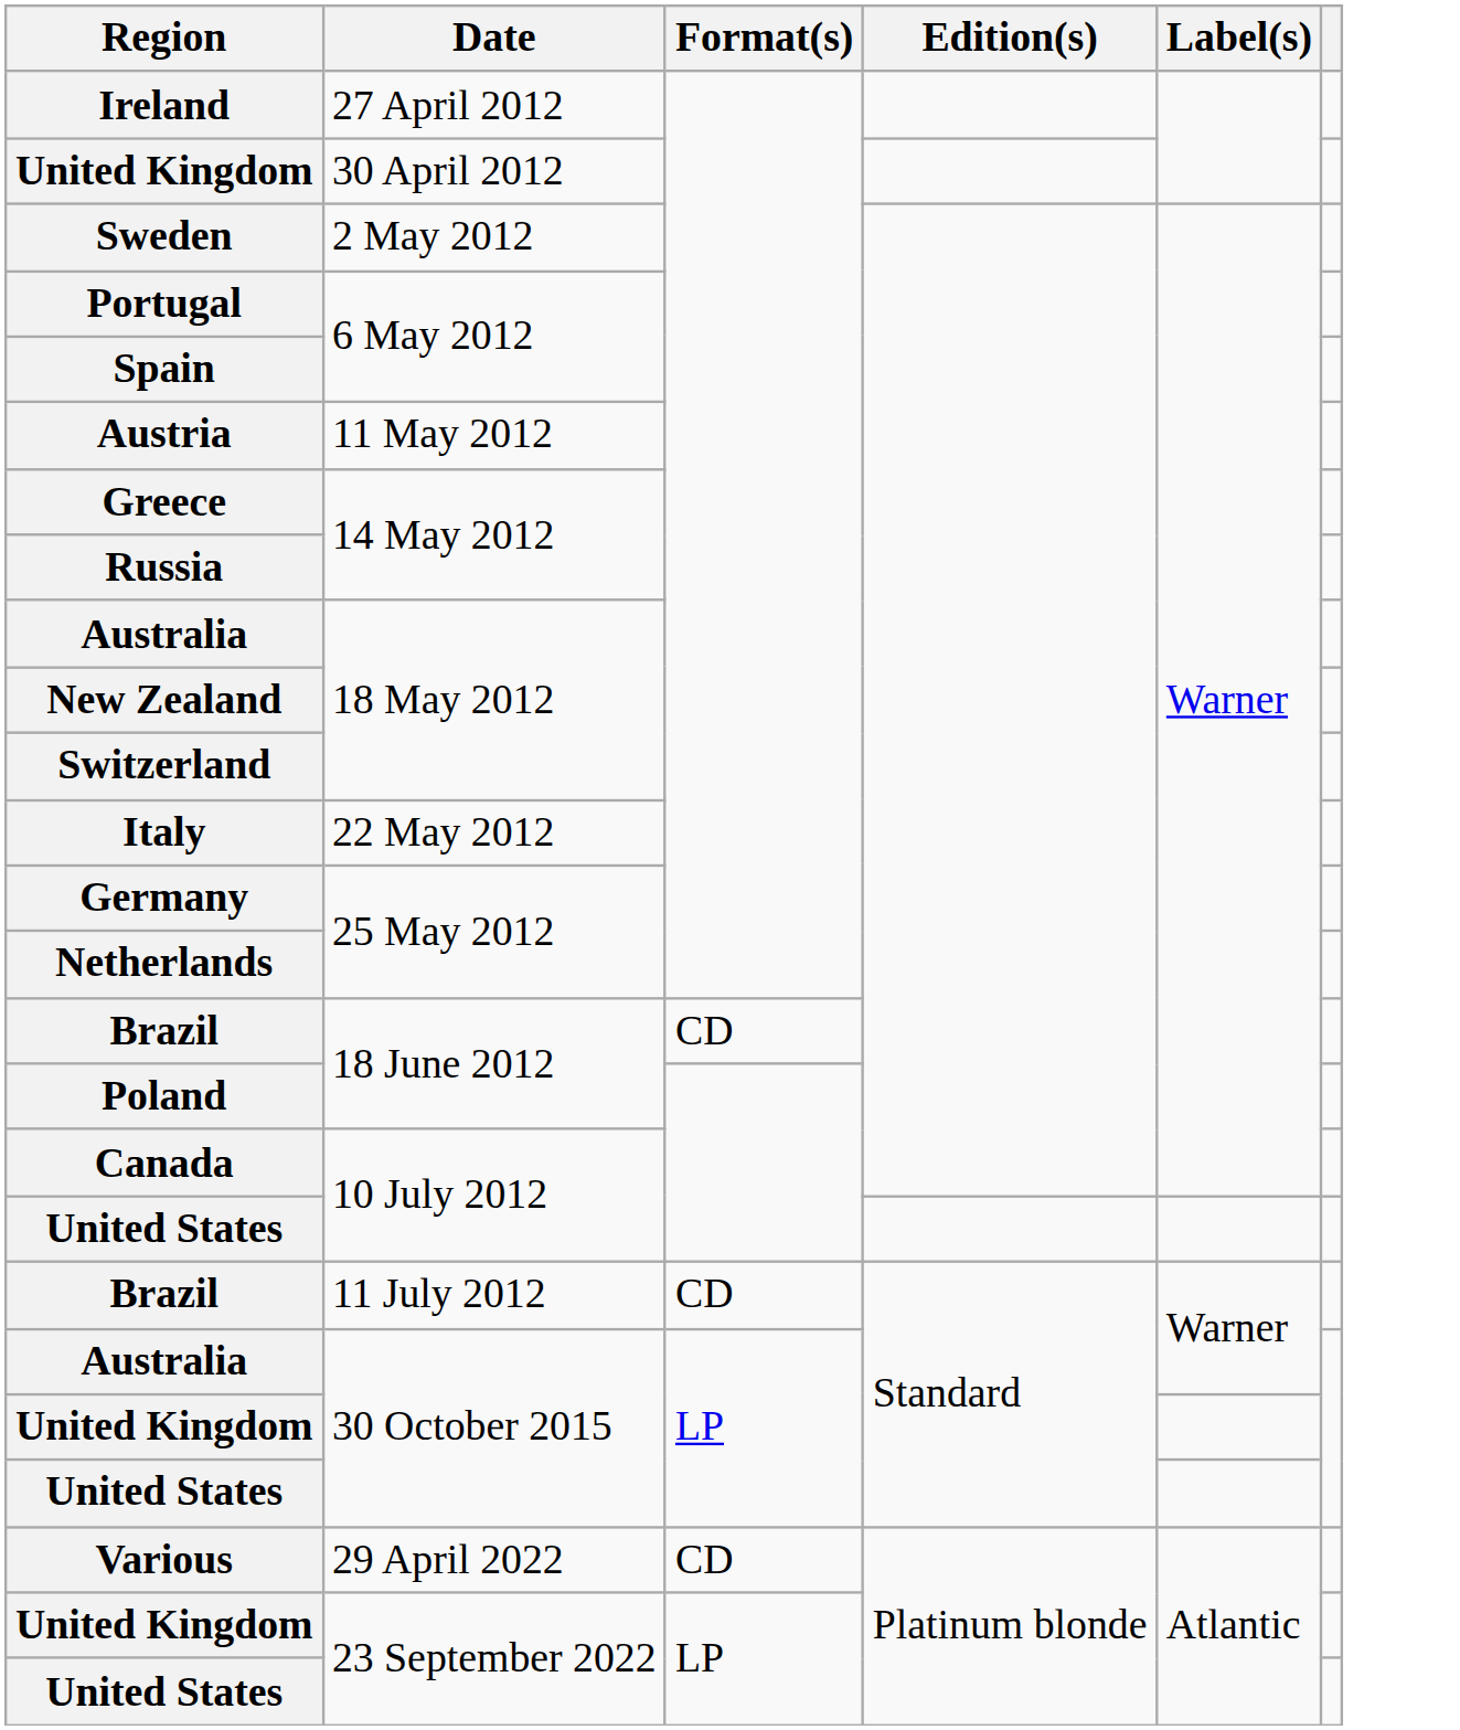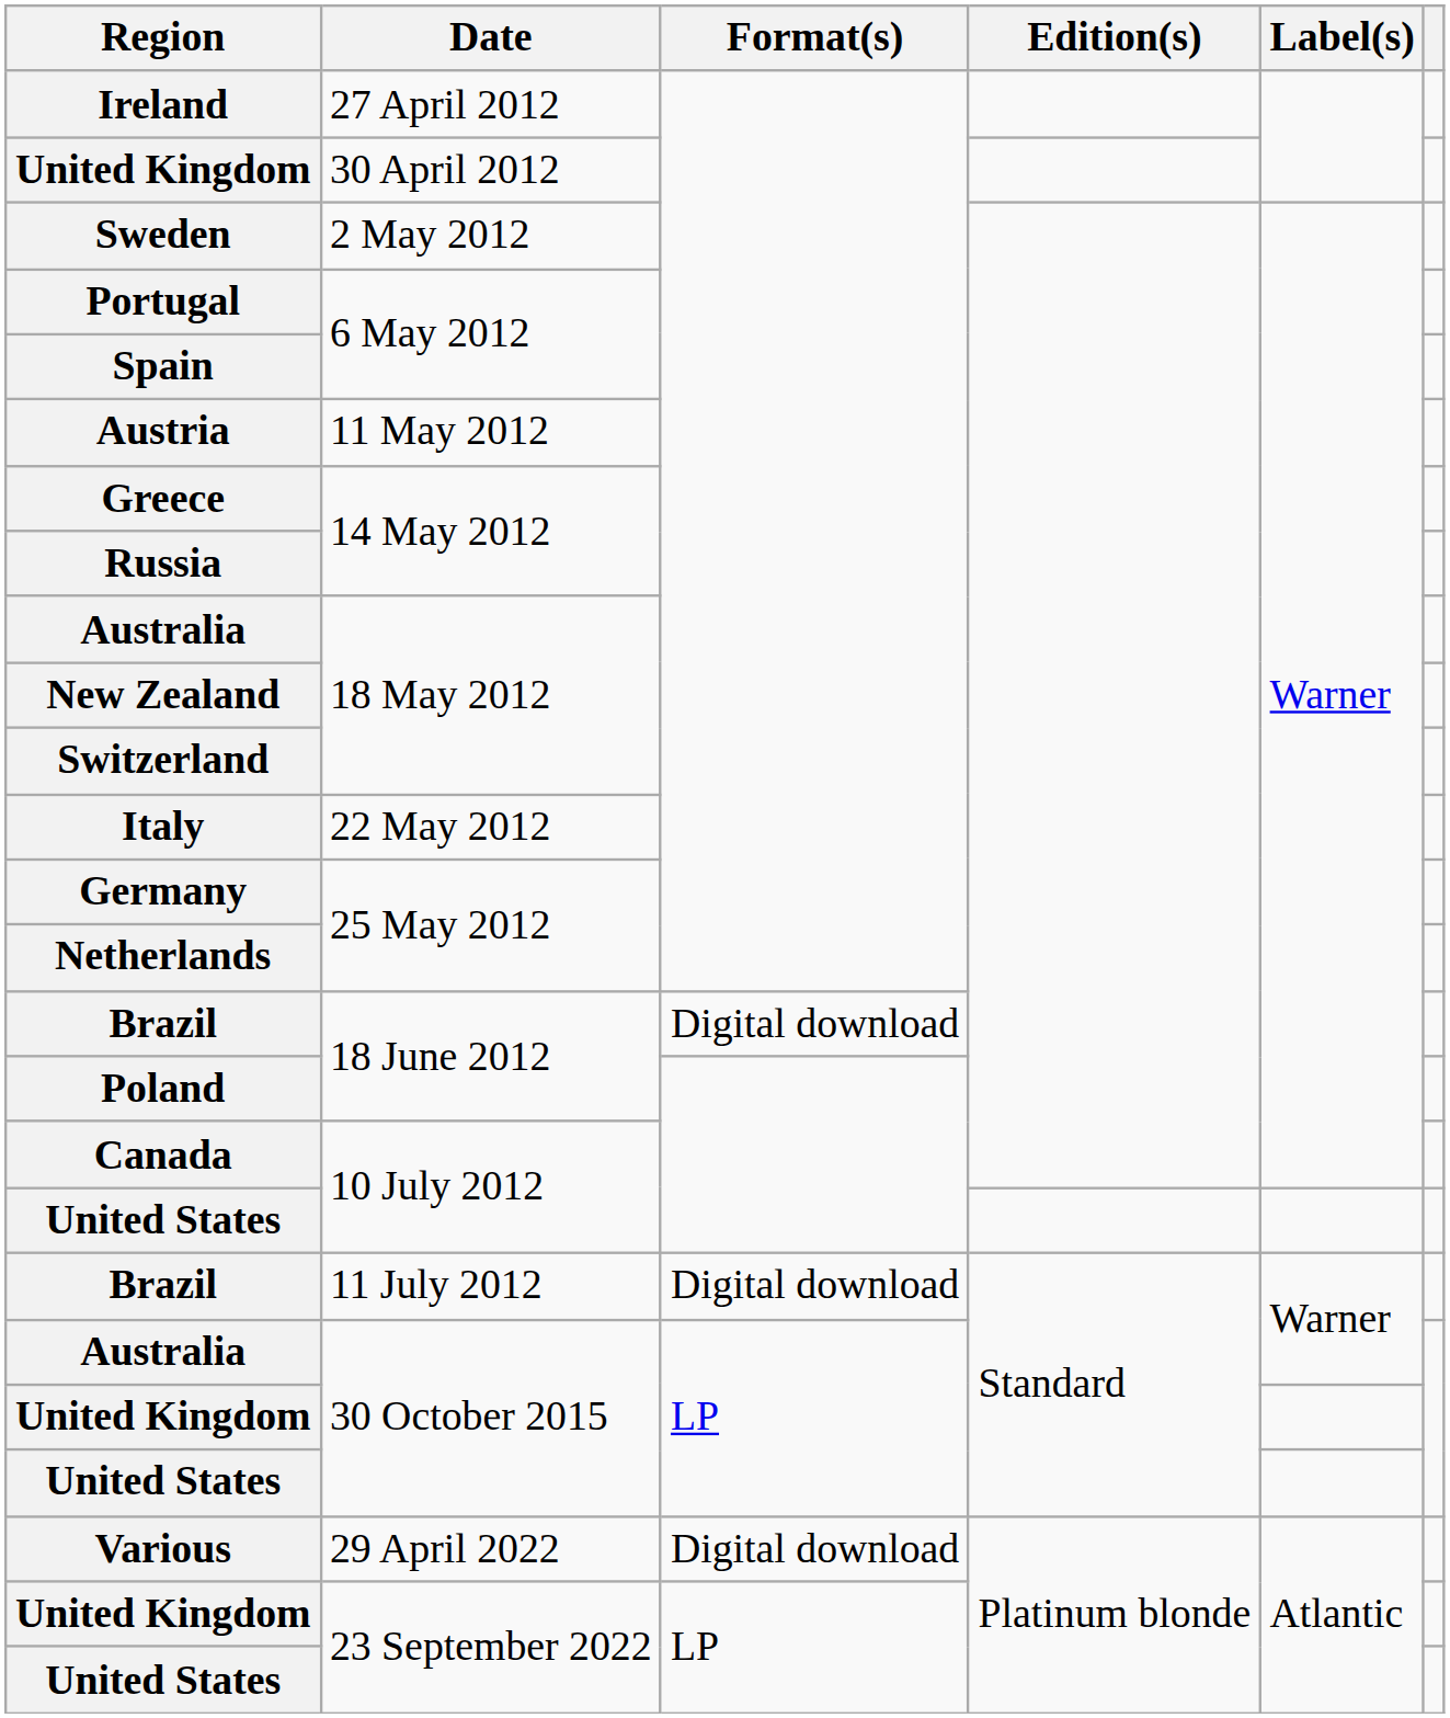Brazil / 18 June 2012 | Format(s): CD -> Digital download
Brazil / 11 July 2012 | Format(s): CD -> Digital download
Various | Format(s): CD -> Digital download
